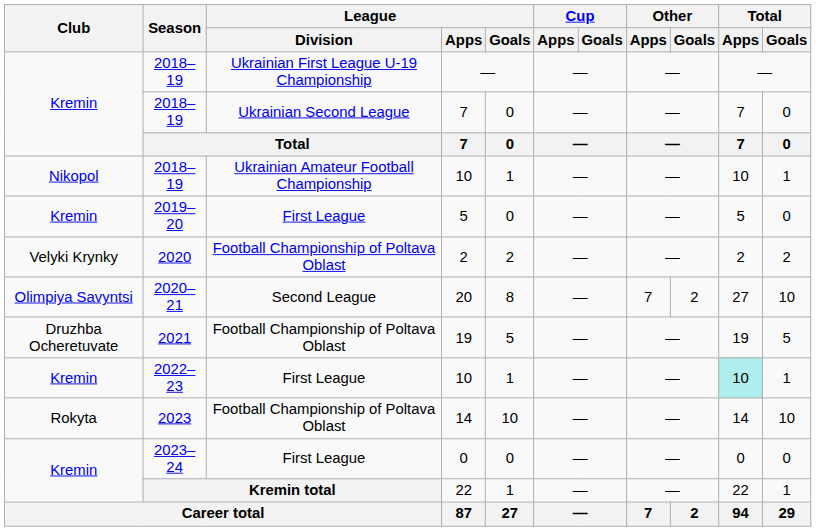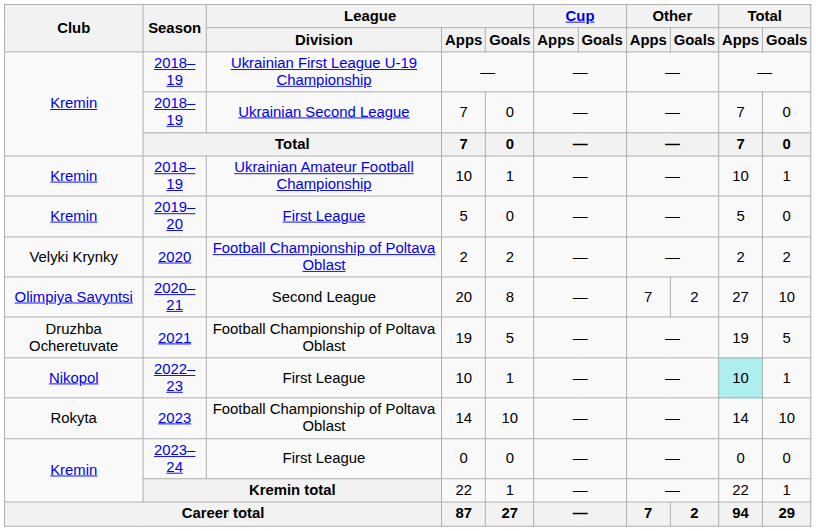2018–19 / 10 | Club: Nikopol -> Kremin
2022–23 / 10 | Club: Kremin -> Nikopol
